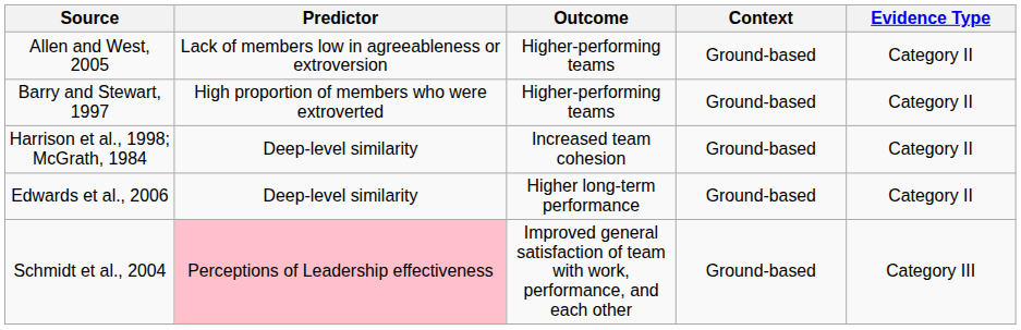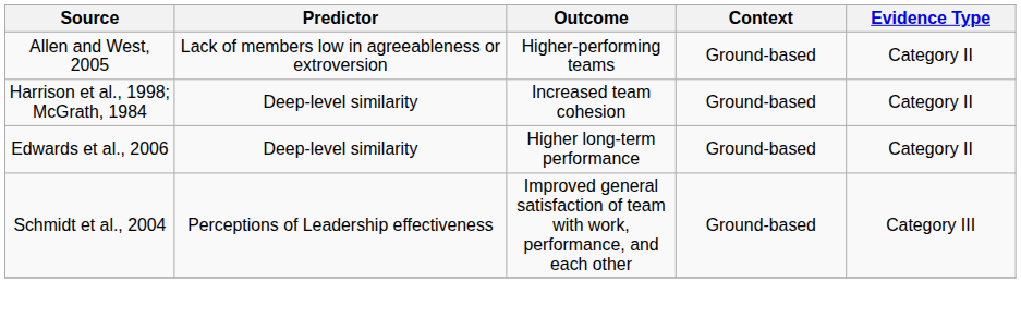- row: Barry and Stewart, 1997 | High proportion of members who were extroverted | Higher-performing teams | Ground-based | Category II
Schmidt et al., 2004 | Predictor: pink background -> no background
